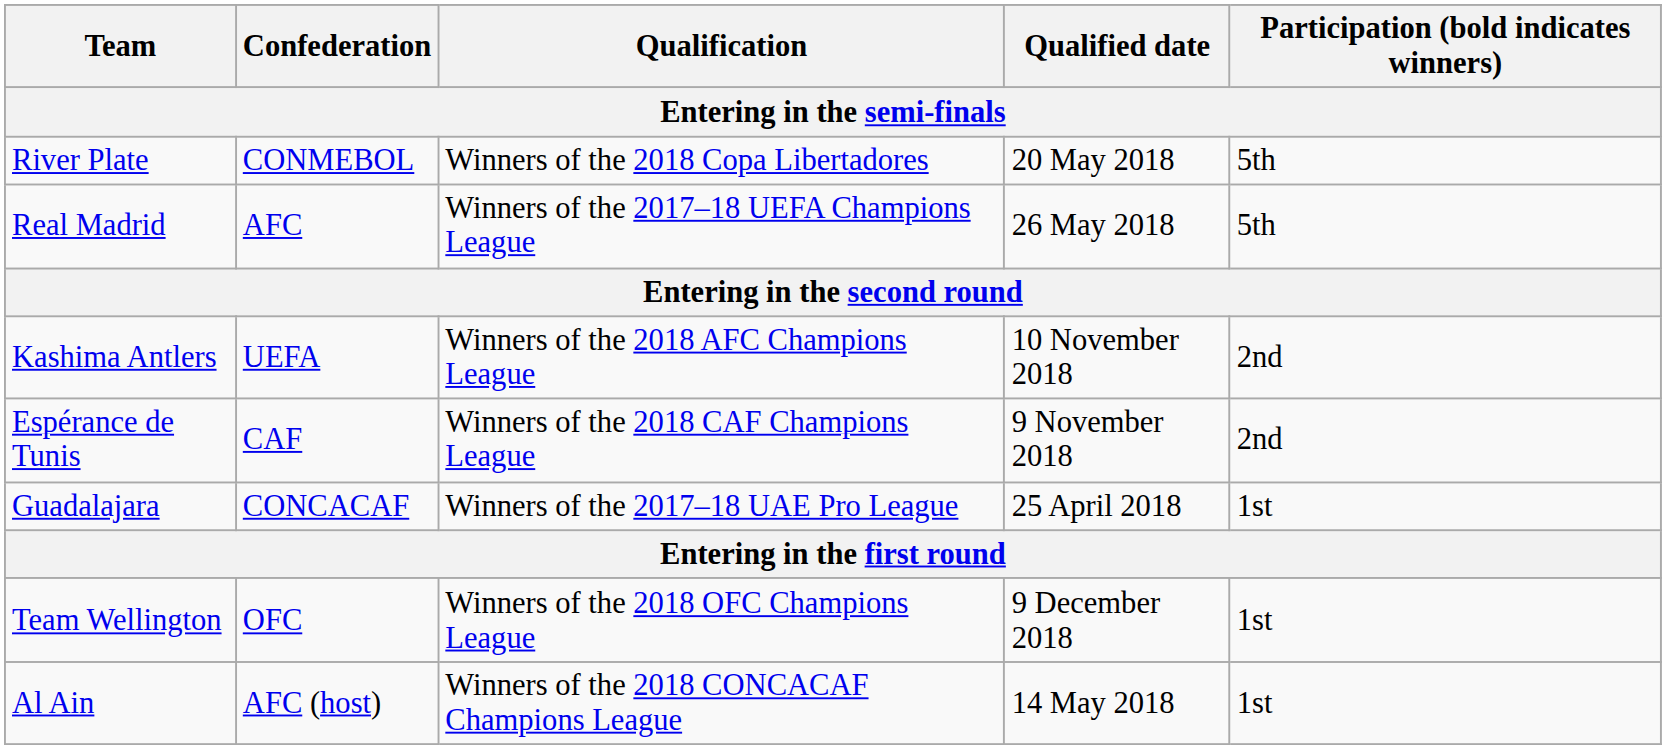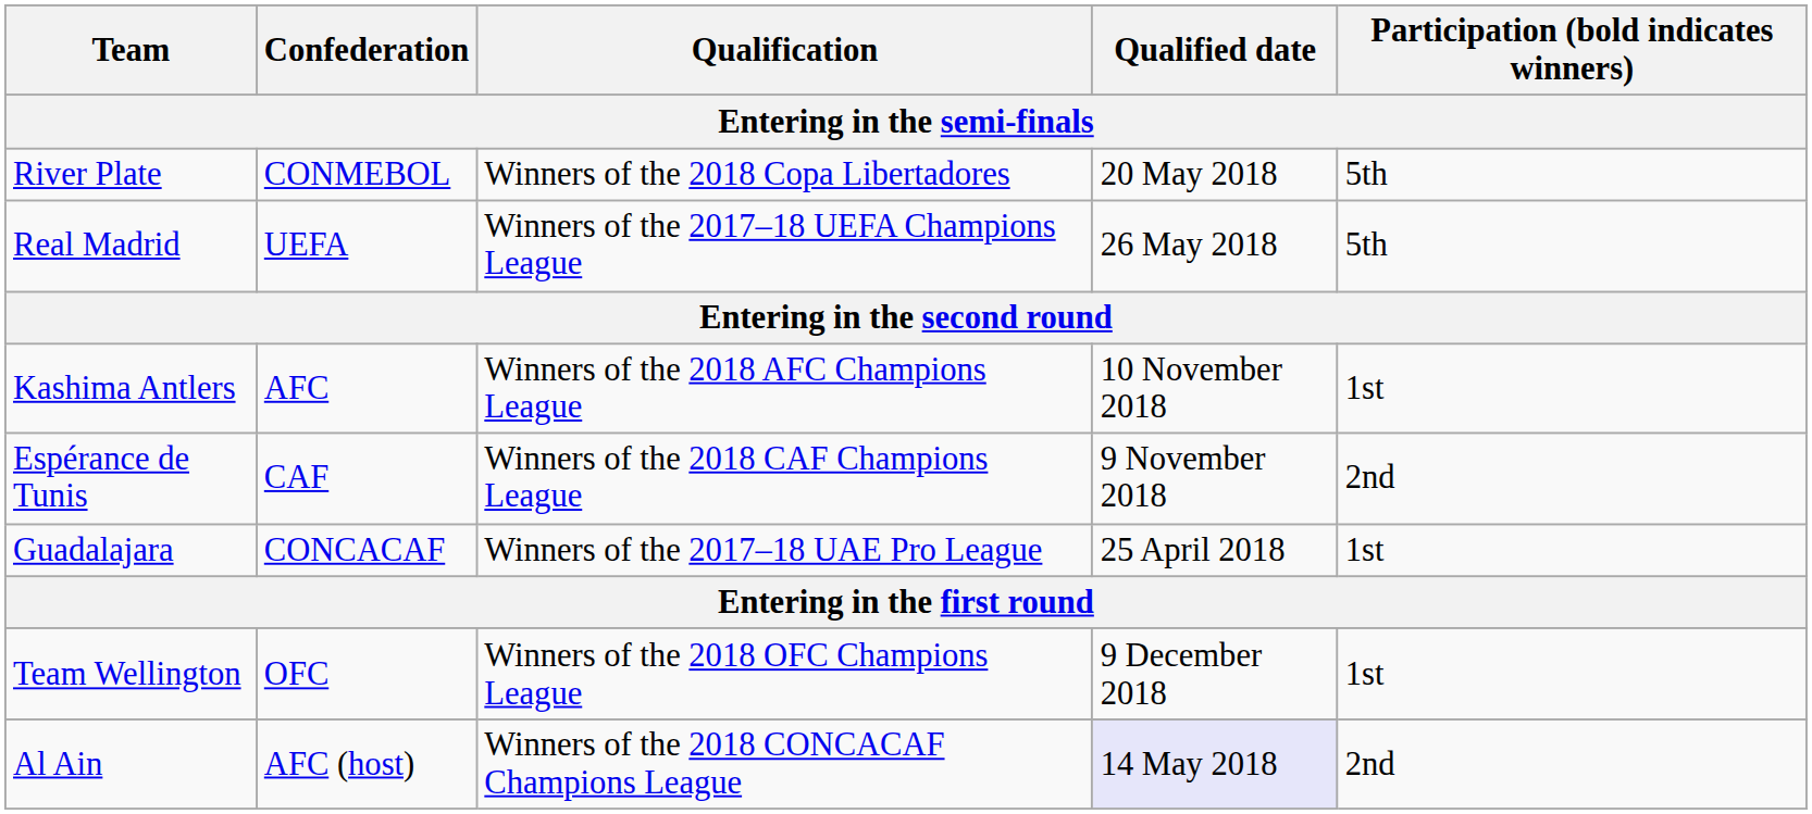Real Madrid | Confederation: AFC -> UEFA
Kashima Antlers | Confederation: UEFA -> AFC
Kashima Antlers | Participation (bold indicates winners): 2nd -> 1st
Al Ain | Qualified date: no background -> lavender background
Al Ain | Participation (bold indicates winners): 1st -> 2nd
